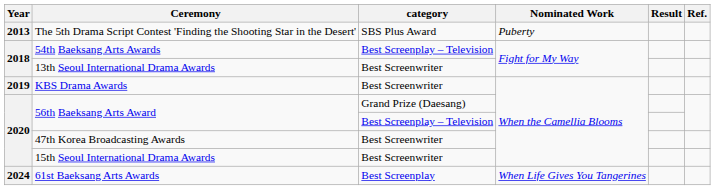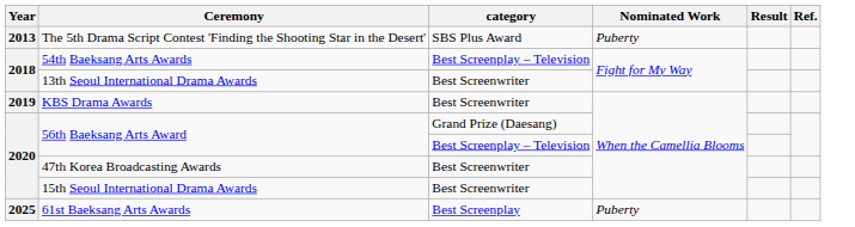61st Baeksang Arts Awards | Year: 2024 -> 2025
61st Baeksang Arts Awards | Nominated Work: When Life Gives You Tangerines -> Puberty
